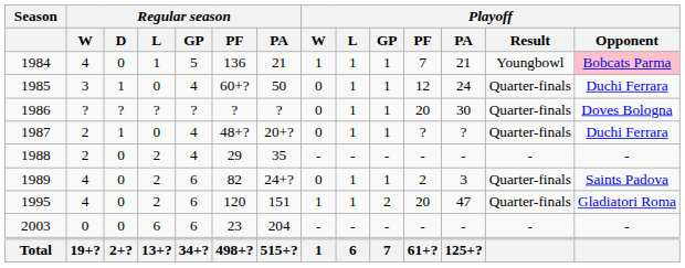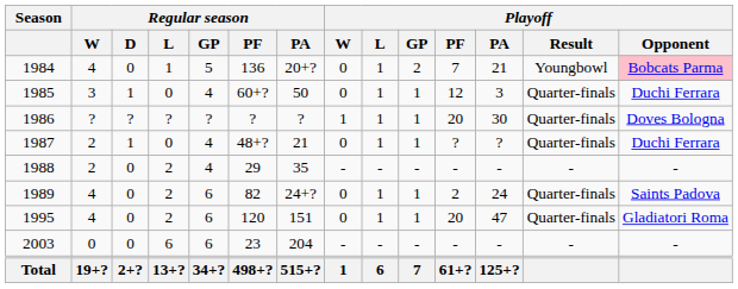1984 | Regular season / PA: 21 -> 20+?
1984 | Playoff / W: 1 -> 0
1984 | Playoff / GP: 1 -> 2
1985 | Playoff / PA: 24 -> 3
1986 | Playoff / W: 0 -> 1
1987 | Regular season / PA: 20+? -> 21
1989 | Playoff / PA: 3 -> 24
1995 | Playoff / W: 1 -> 0
1995 | Playoff / GP: 2 -> 1
